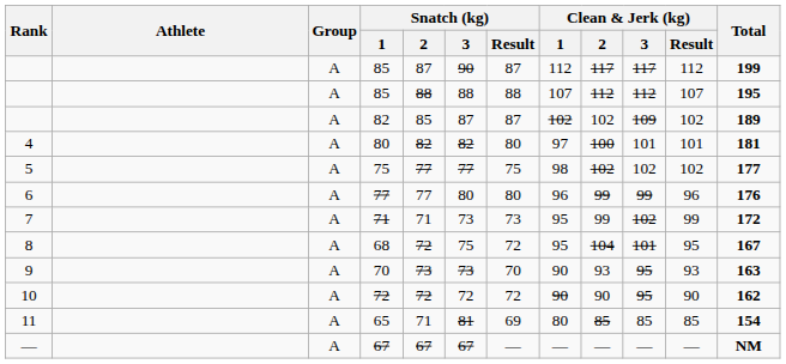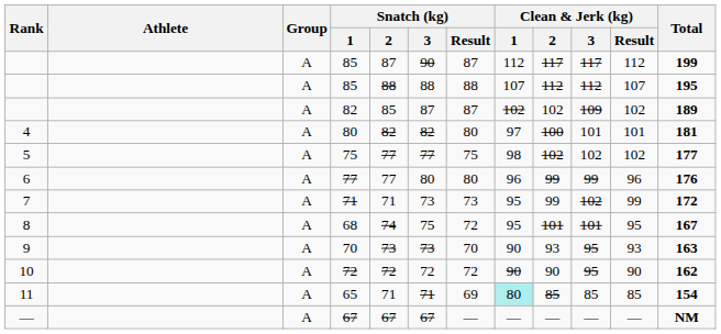68 | Snatch (kg) / 2: 72 -> 74
68 | Clean & Jerk (kg) / 2: 104 -> 101
65 | Snatch (kg) / 3: 81 -> 71
65 | Clean & Jerk (kg) / 1: no background -> paleturquoise background
